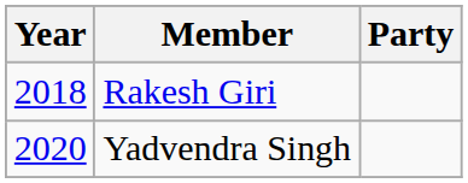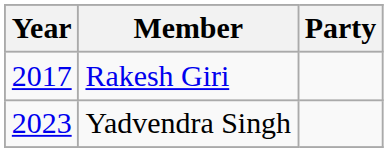Rakesh Giri | Year: 2018 -> 2017
Yadvendra Singh | Year: 2020 -> 2023
